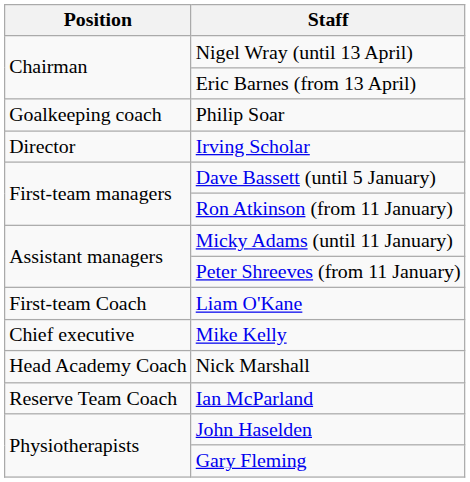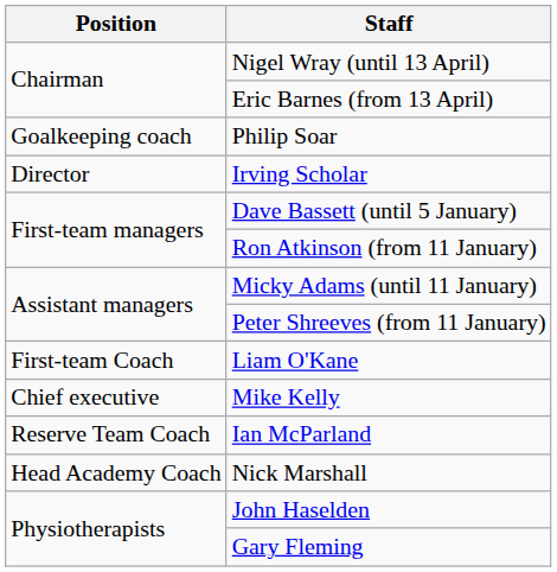rows swapped: Ian McParland <-> Nick Marshall
